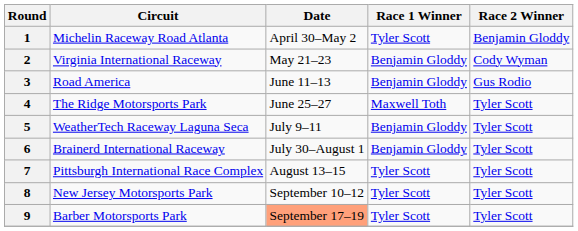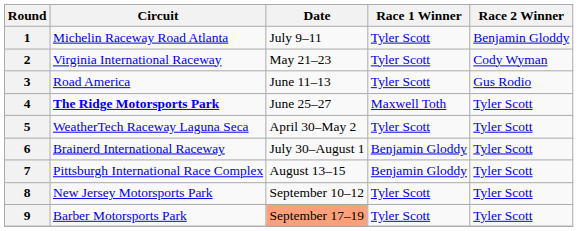1 | Date: April 30–May 2 -> July 9–11
2 | Race 1 Winner: Benjamin Gloddy -> Tyler Scott
3 | Race 1 Winner: Benjamin Gloddy -> Tyler Scott
4 | Circuit: normal -> bold
5 | Date: July 9–11 -> April 30–May 2
5 | Race 1 Winner: Benjamin Gloddy -> Tyler Scott
7 | Race 1 Winner: Tyler Scott -> Benjamin Gloddy
